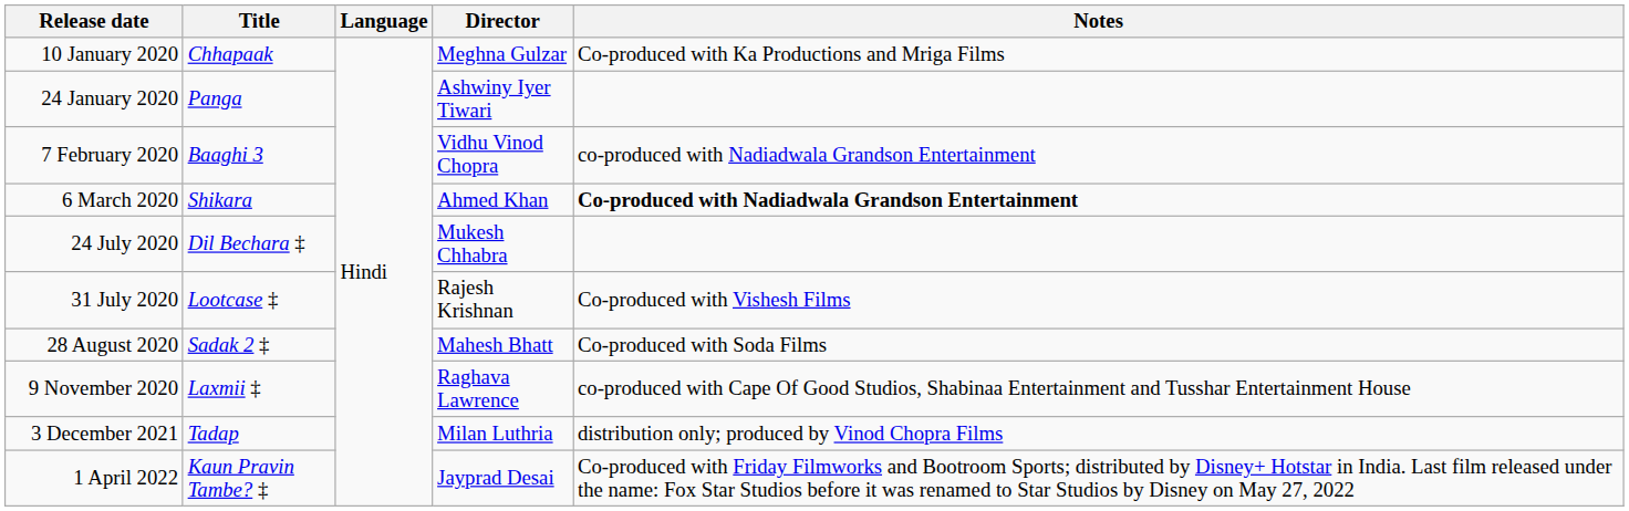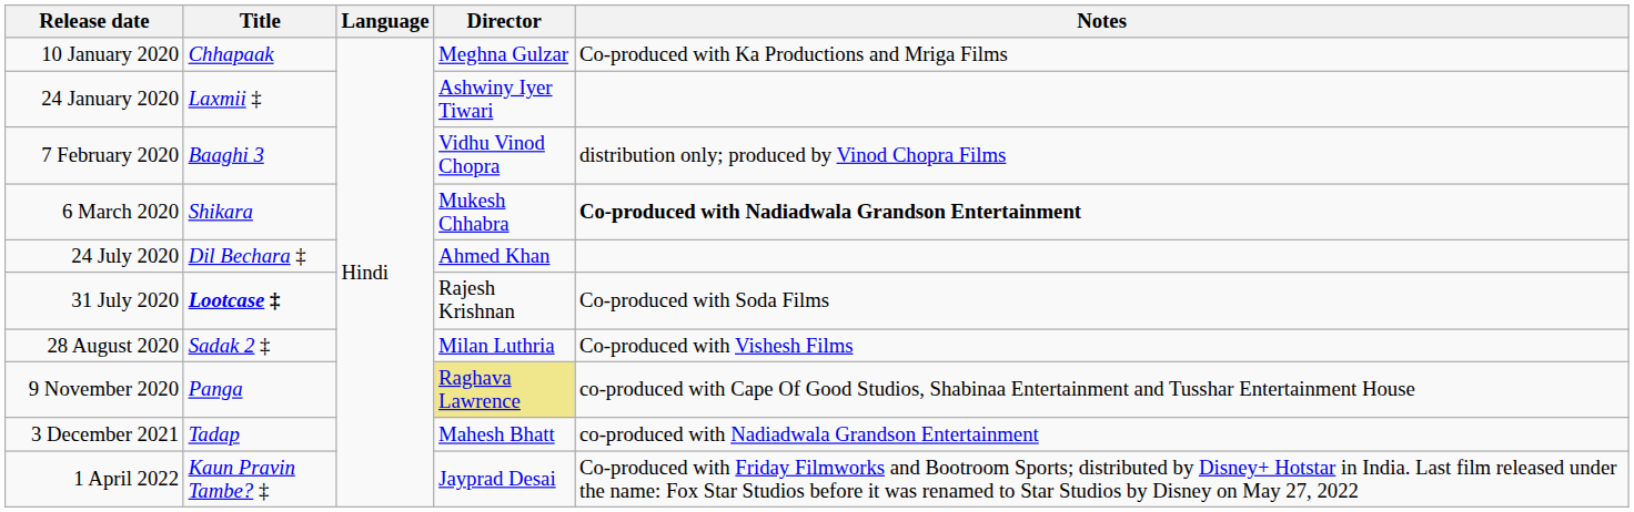24 January 2020 | Title: Panga -> Laxmii ‡
7 February 2020 | Notes: co-produced with Nadiadwala Grandson Entertainment -> distribution only; produced by Vinod Chopra Films
6 March 2020 | Director: Ahmed Khan -> Mukesh Chhabra
24 July 2020 | Director: Mukesh Chhabra -> Ahmed Khan
31 July 2020 | Title: normal -> bold
31 July 2020 | Notes: Co-produced with Vishesh Films -> Co-produced with Soda Films
28 August 2020 | Director: Mahesh Bhatt -> Milan Luthria
28 August 2020 | Notes: Co-produced with Soda Films -> Co-produced with Vishesh Films
9 November 2020 | Title: Laxmii ‡ -> Panga
9 November 2020 | Director: no background -> khaki background
3 December 2021 | Director: Milan Luthria -> Mahesh Bhatt
3 December 2021 | Notes: distribution only; produced by Vinod Chopra Films -> co-produced with Nadiadwala Grandson Entertainment
